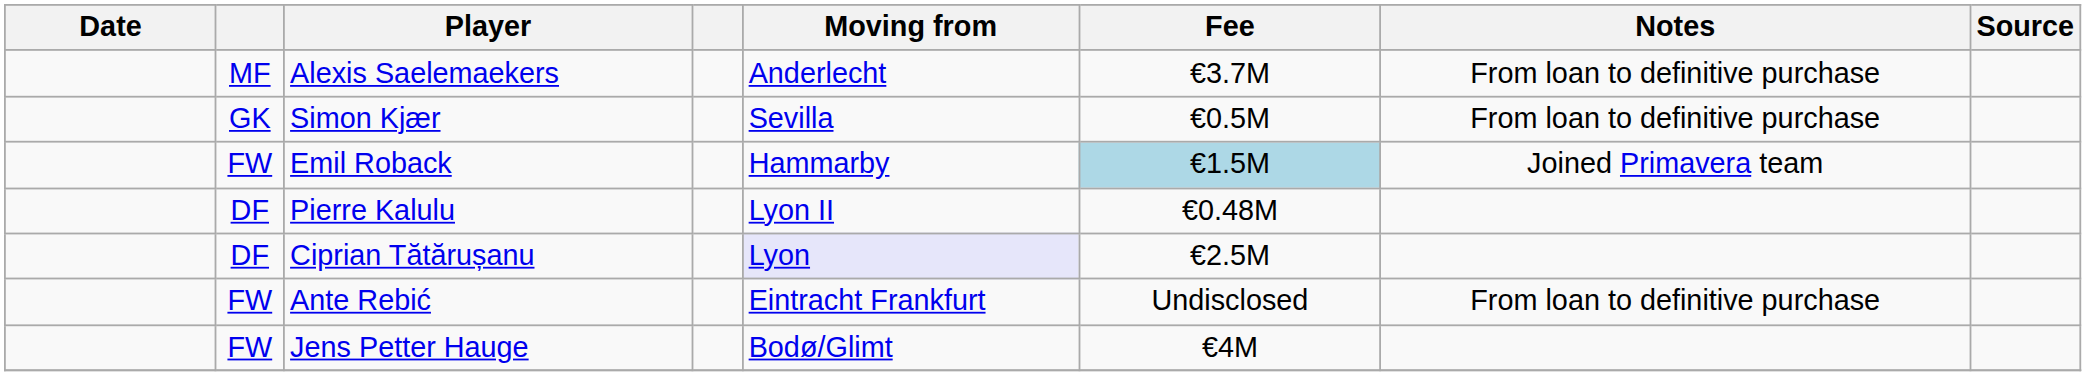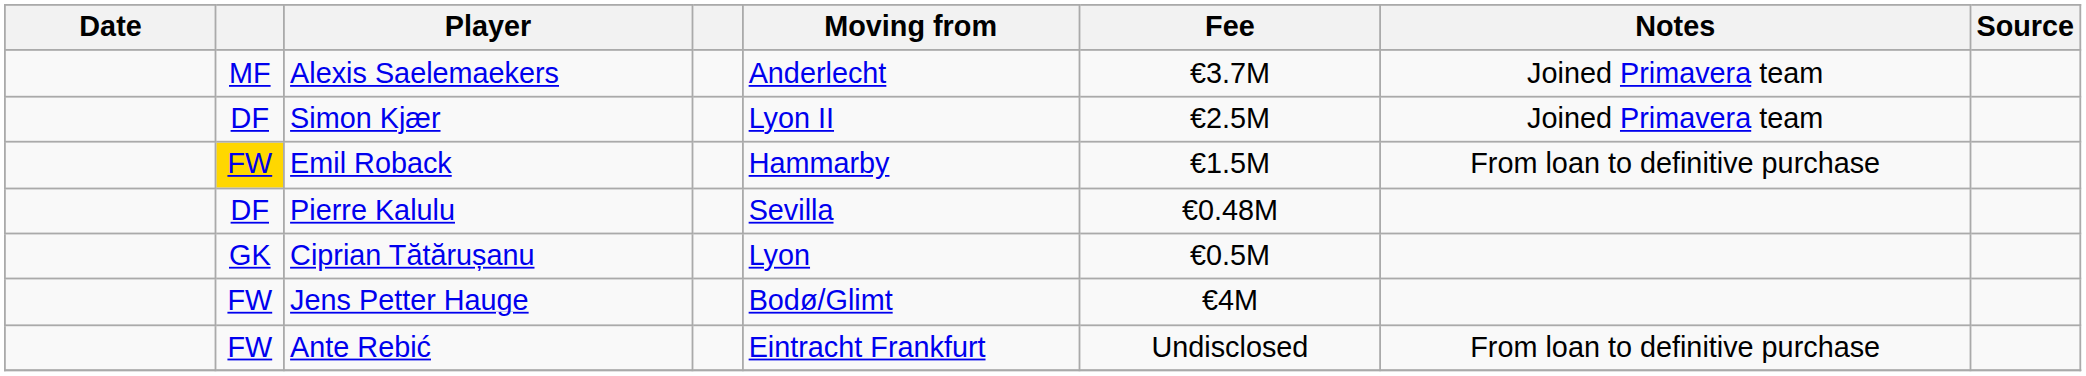Alexis Saelemaekers | Notes: From loan to definitive purchase -> Joined Primavera team
Simon Kjær | column 2: GK -> DF
Simon Kjær | Moving from: Sevilla -> Lyon II
Simon Kjær | Fee: €0.5M -> €2.5M
Simon Kjær | Notes: From loan to definitive purchase -> Joined Primavera team
Emil Roback | column 2: no background -> gold background
Emil Roback | Fee: lightblue background -> no background
Emil Roback | Notes: Joined Primavera team -> From loan to definitive purchase
Pierre Kalulu | Moving from: Lyon II -> Sevilla
Ciprian Tătărușanu | column 2: DF -> GK
Ciprian Tătărușanu | Moving from: lavender background -> no background
Ciprian Tătărușanu | Fee: €2.5M -> €0.5M
rows swapped: Ante Rebić <-> Jens Petter Hauge
